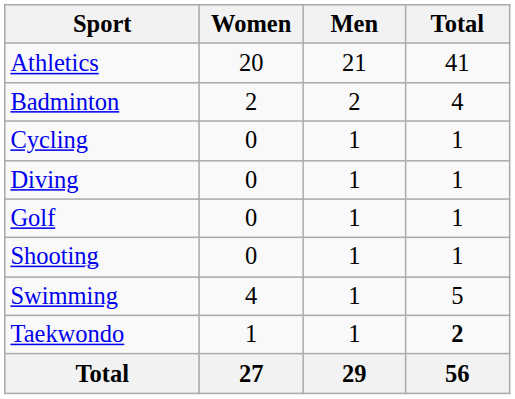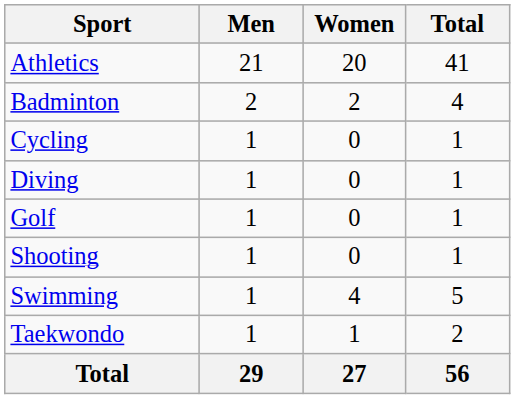columns swapped: Men <-> Women
Taekwondo | Total: bold -> normal
